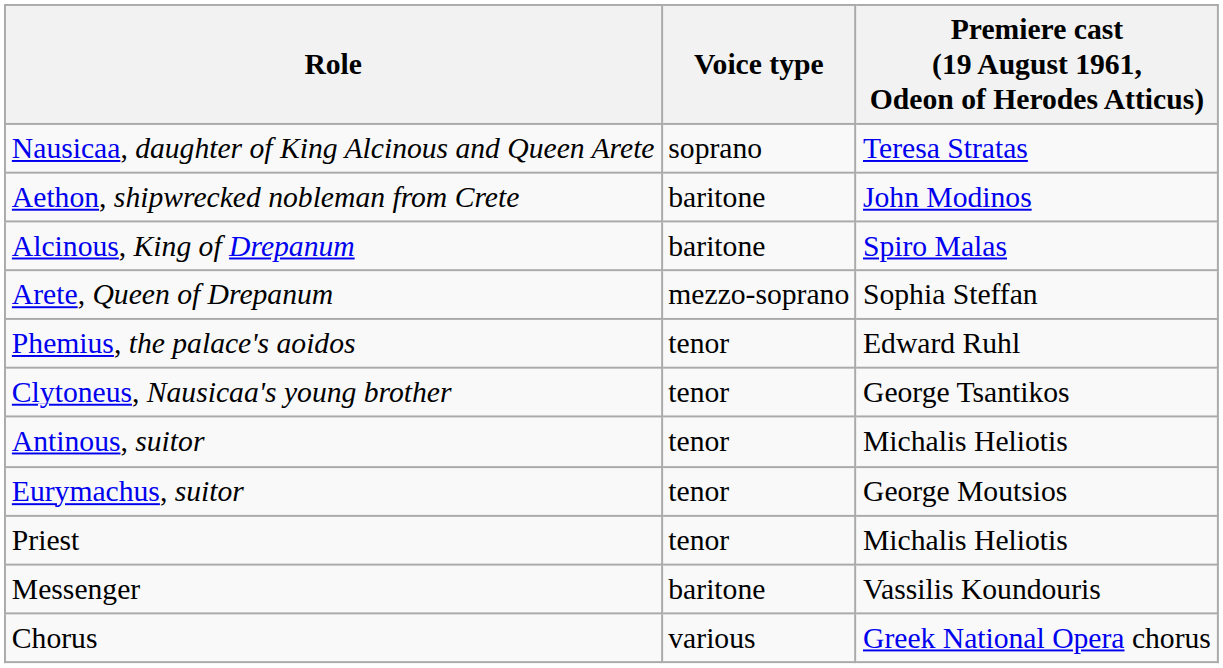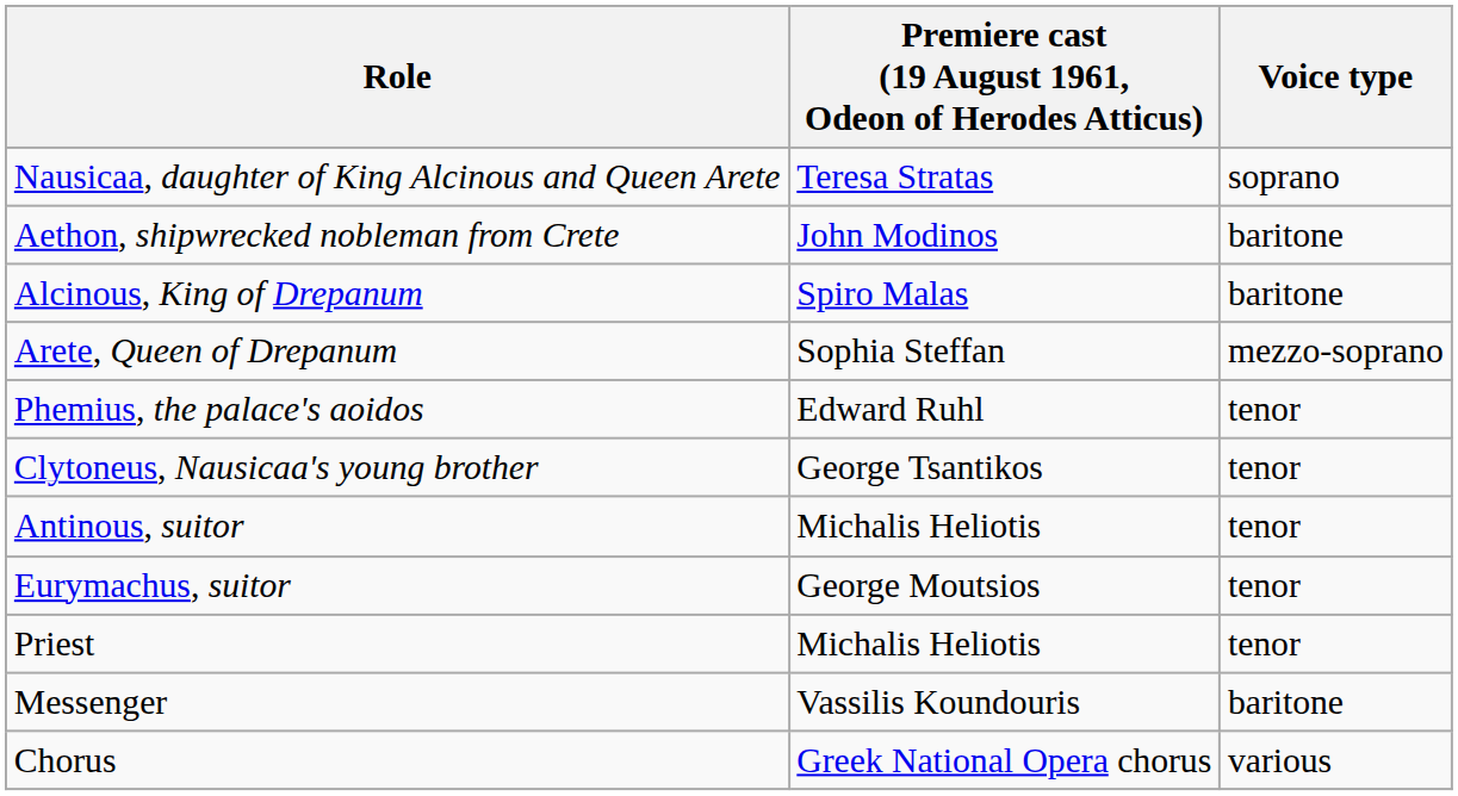columns swapped: Voice type <-> Premiere cast (19 August 1961, Odeon of Herodes Atticus)
